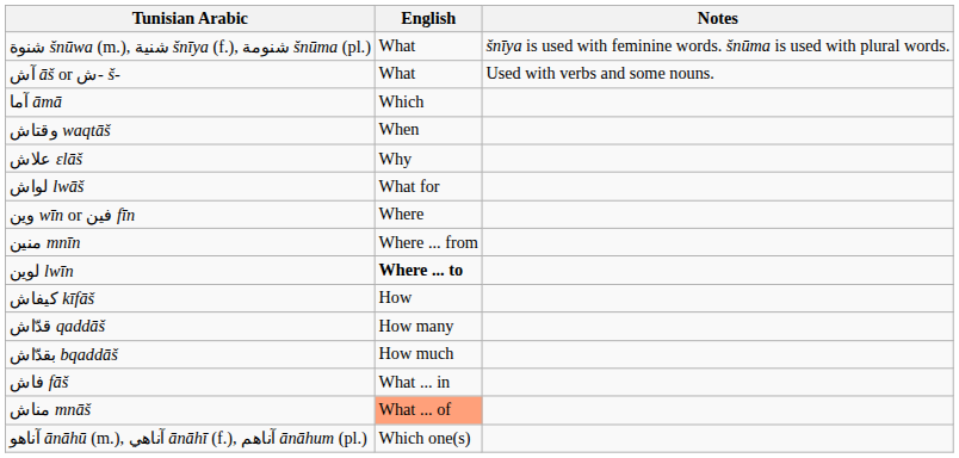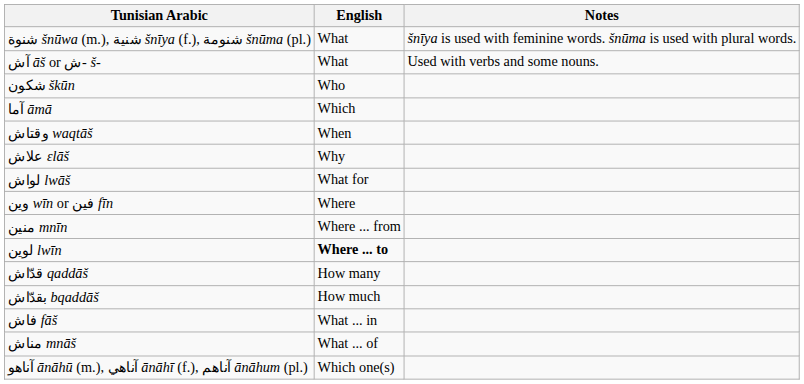+ row: شكون škūn | Who
- row: كيفاش kīfāš | How
مناش mnāš | English: lightsalmon background -> no background
